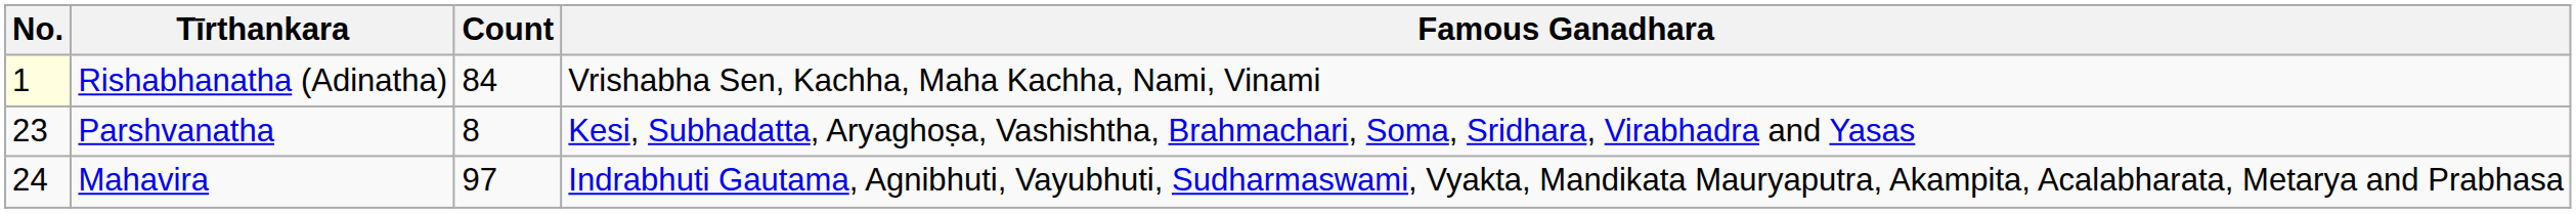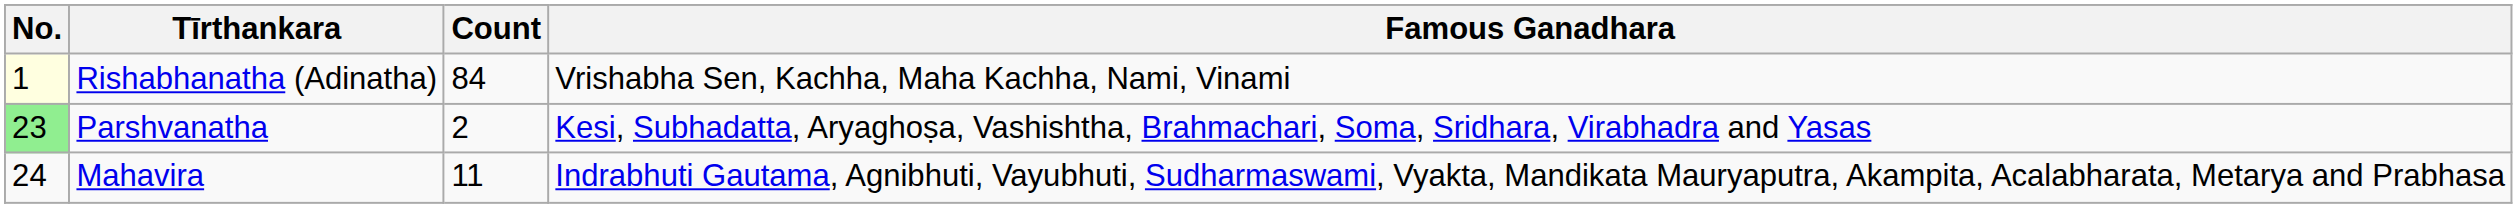Parshvanatha | No.: no background -> lightgreen background
Parshvanatha | Count: 8 -> 2
Mahavira | Count: 97 -> 11
